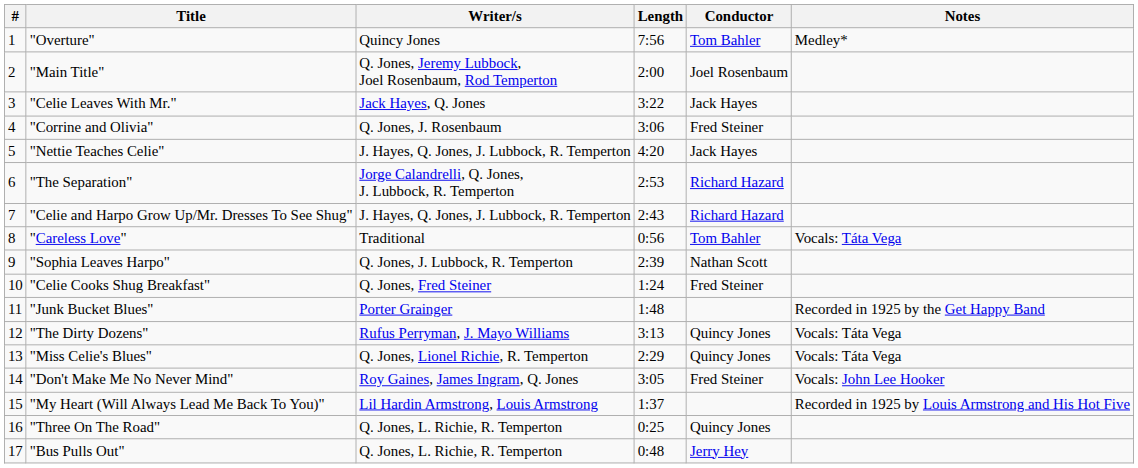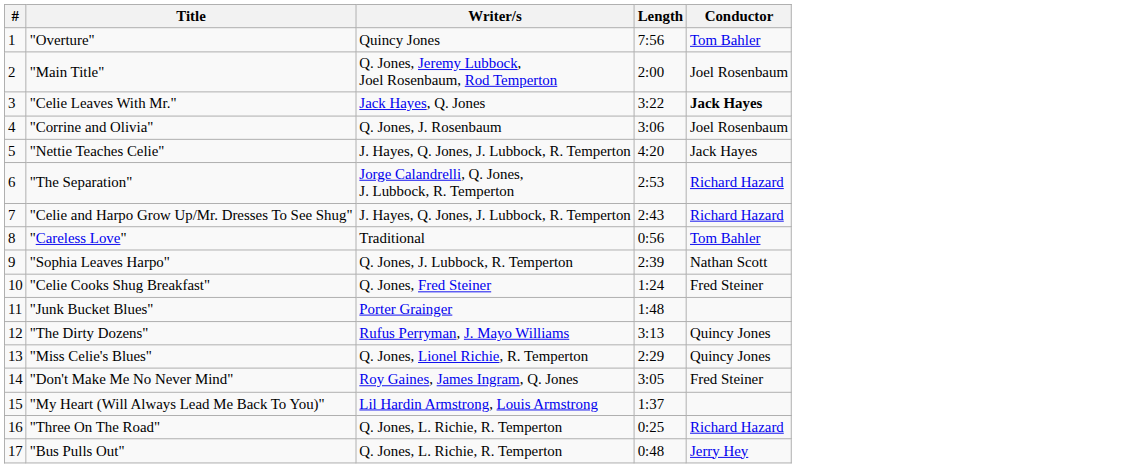- column: Notes | Medley* | Vocals: Táta Vega | Recorded in 1925 by the Get Happy Band | Vocals: Táta Vega | Vocals: Táta Vega | Vocals: John Lee Hooker | Recorded in 1925 by Louis Armstrong and His Hot Five
"Celie Leaves With Mr." | Conductor: normal -> bold
"Corrine and Olivia" | Conductor: Fred Steiner -> Joel Rosenbaum
"Three On The Road" | Conductor: Quincy Jones -> Richard Hazard
